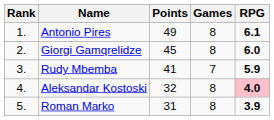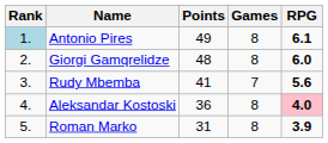Antonio Pires | Rank: no background -> lightblue background
Giorgi Gamqrelidze | Points: 45 -> 48
Rudy Mbemba | RPG: 5.9 -> 5.6
Aleksandar Kostoski | Points: 32 -> 36
